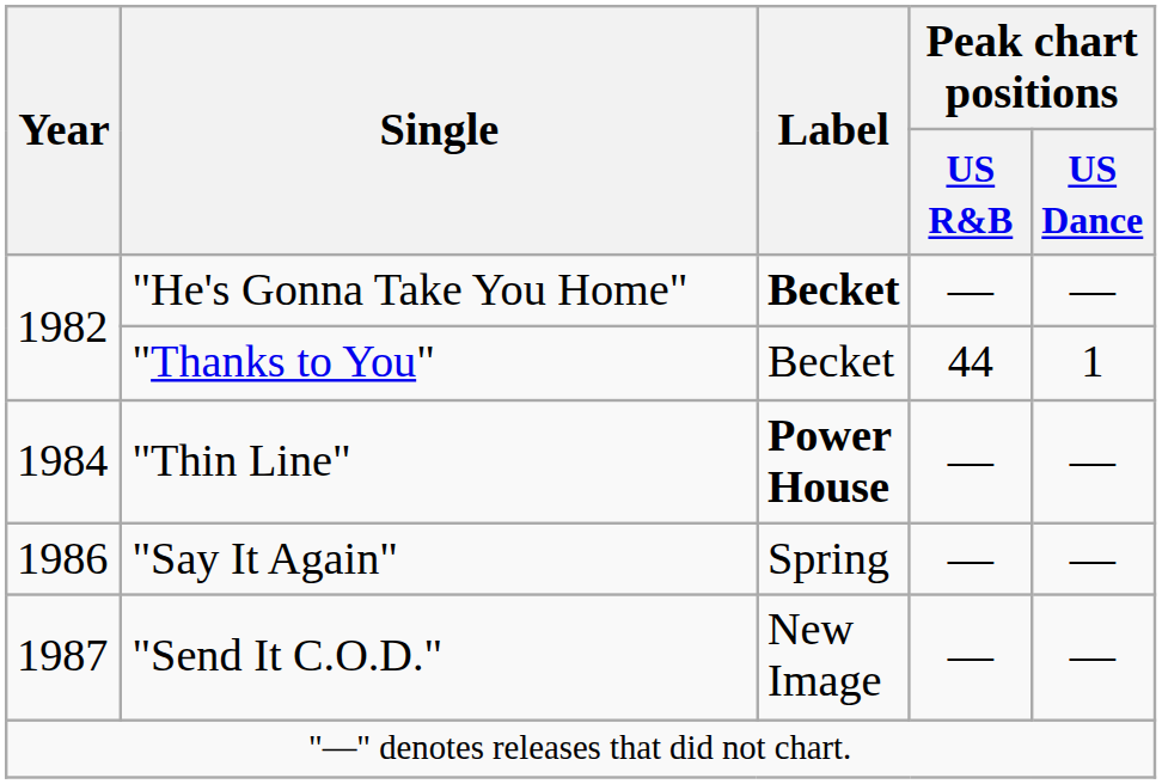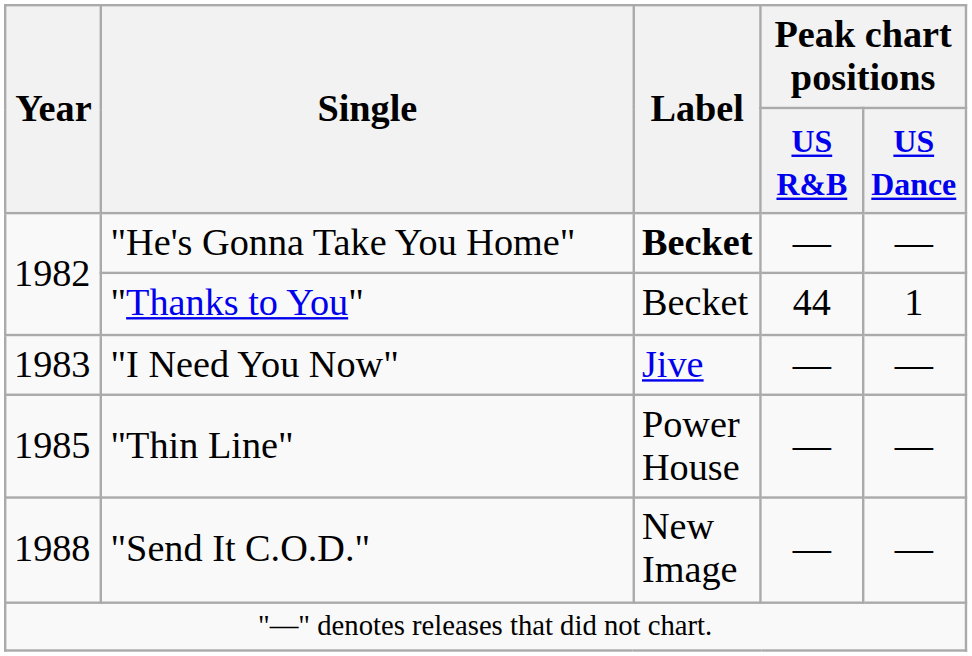+ row: 1983 | "I Need You Now" | Jive | ― | ―
"Thin Line" | Year: 1984 -> 1985
"Thin Line" | Label: bold -> normal
- row: 1986 | "Say It Again" | Spring | ― | ―
"Send It C.O.D." | Year: 1987 -> 1988
